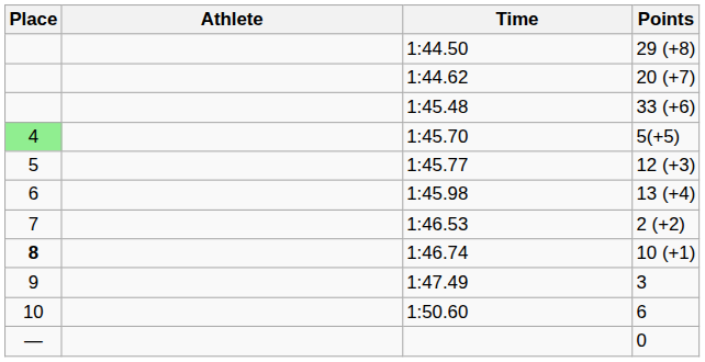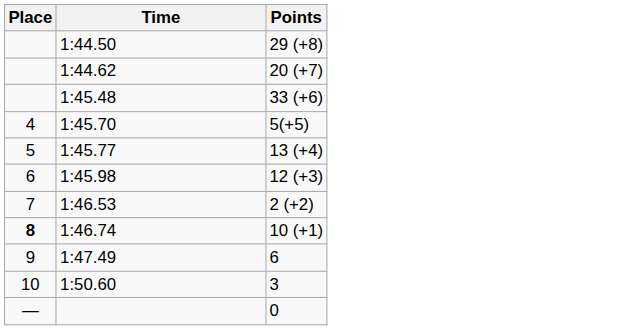- column: Athlete
1:45.70 | Place: lightgreen background -> no background
1:45.77 | Points: 12 (+3) -> 13 (+4)
1:45.98 | Points: 13 (+4) -> 12 (+3)
1:47.49 | Points: 3 -> 6
1:50.60 | Points: 6 -> 3
